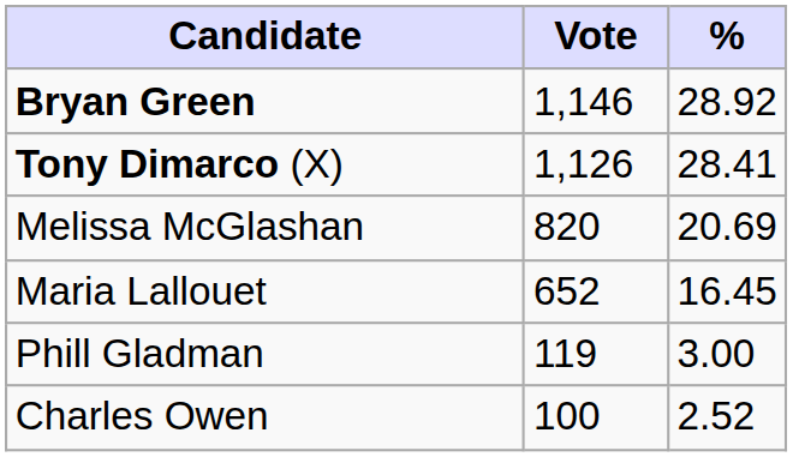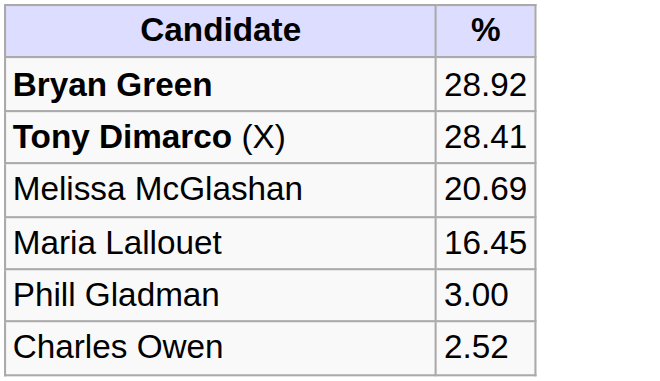- column: Vote | 1,146 | 1,126 | 820 | 652 | 119 | 100
